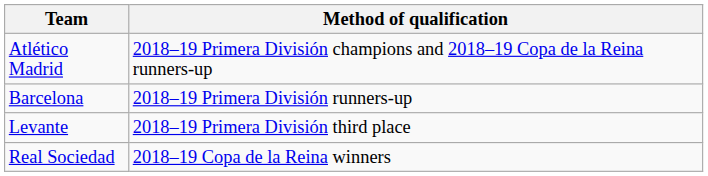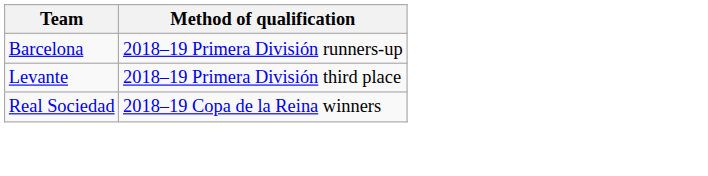- row: Atlético Madrid | 2018–19 Primera División champions and 2018–19 Copa de la Reina runners-up
